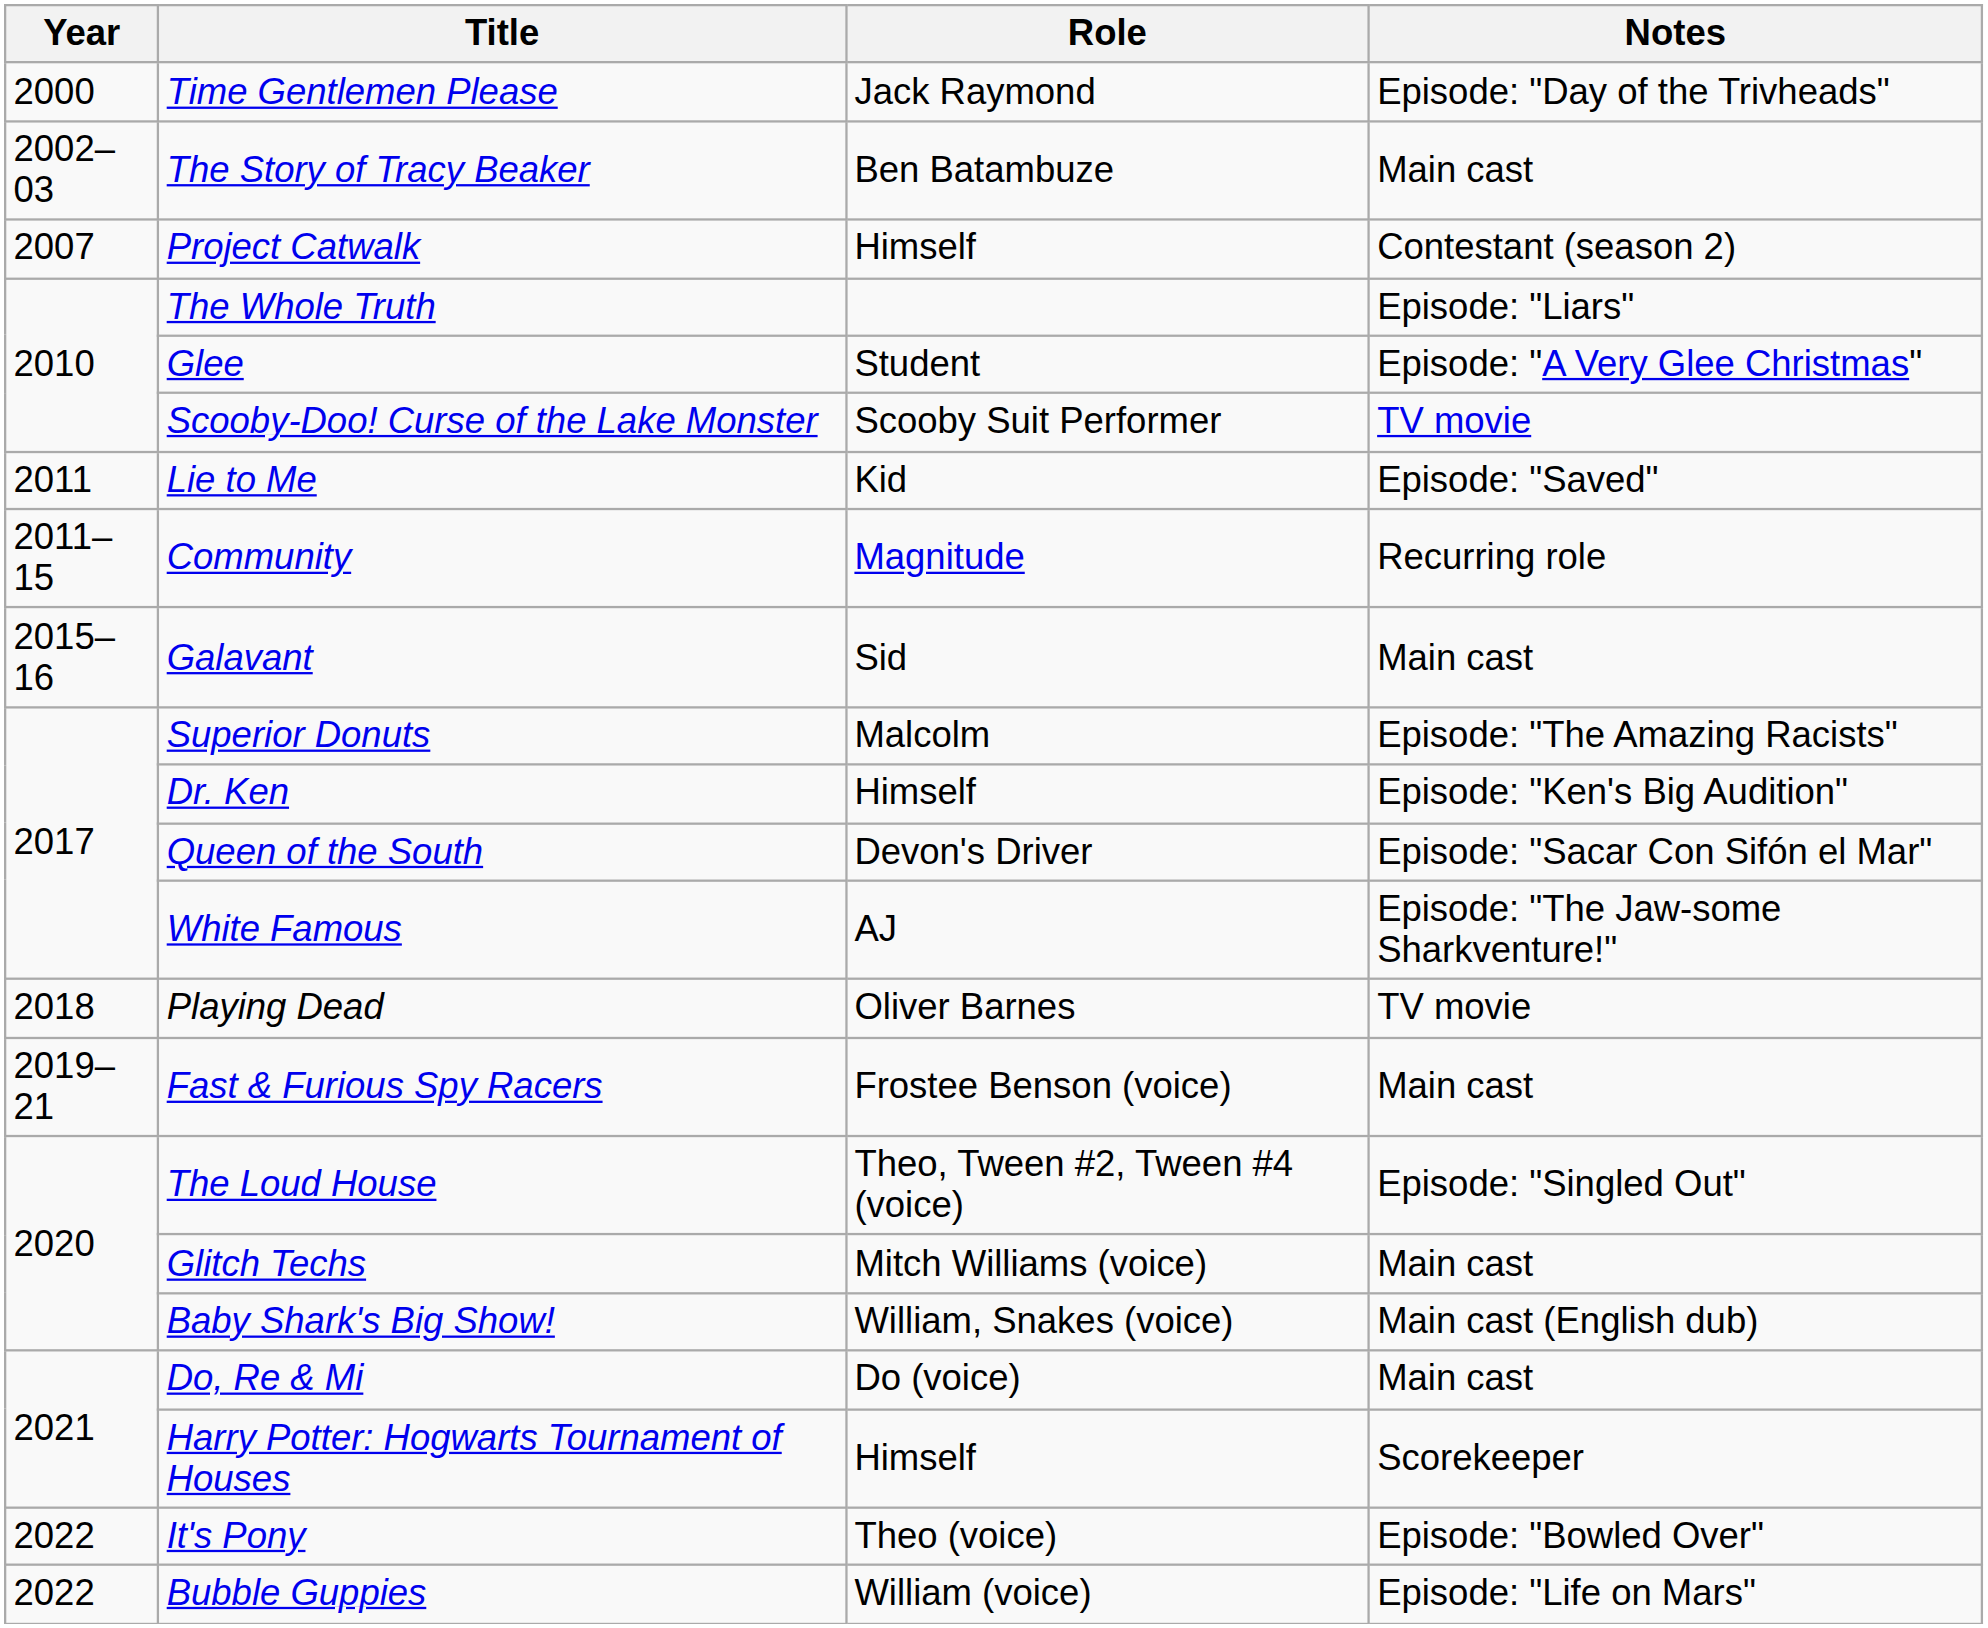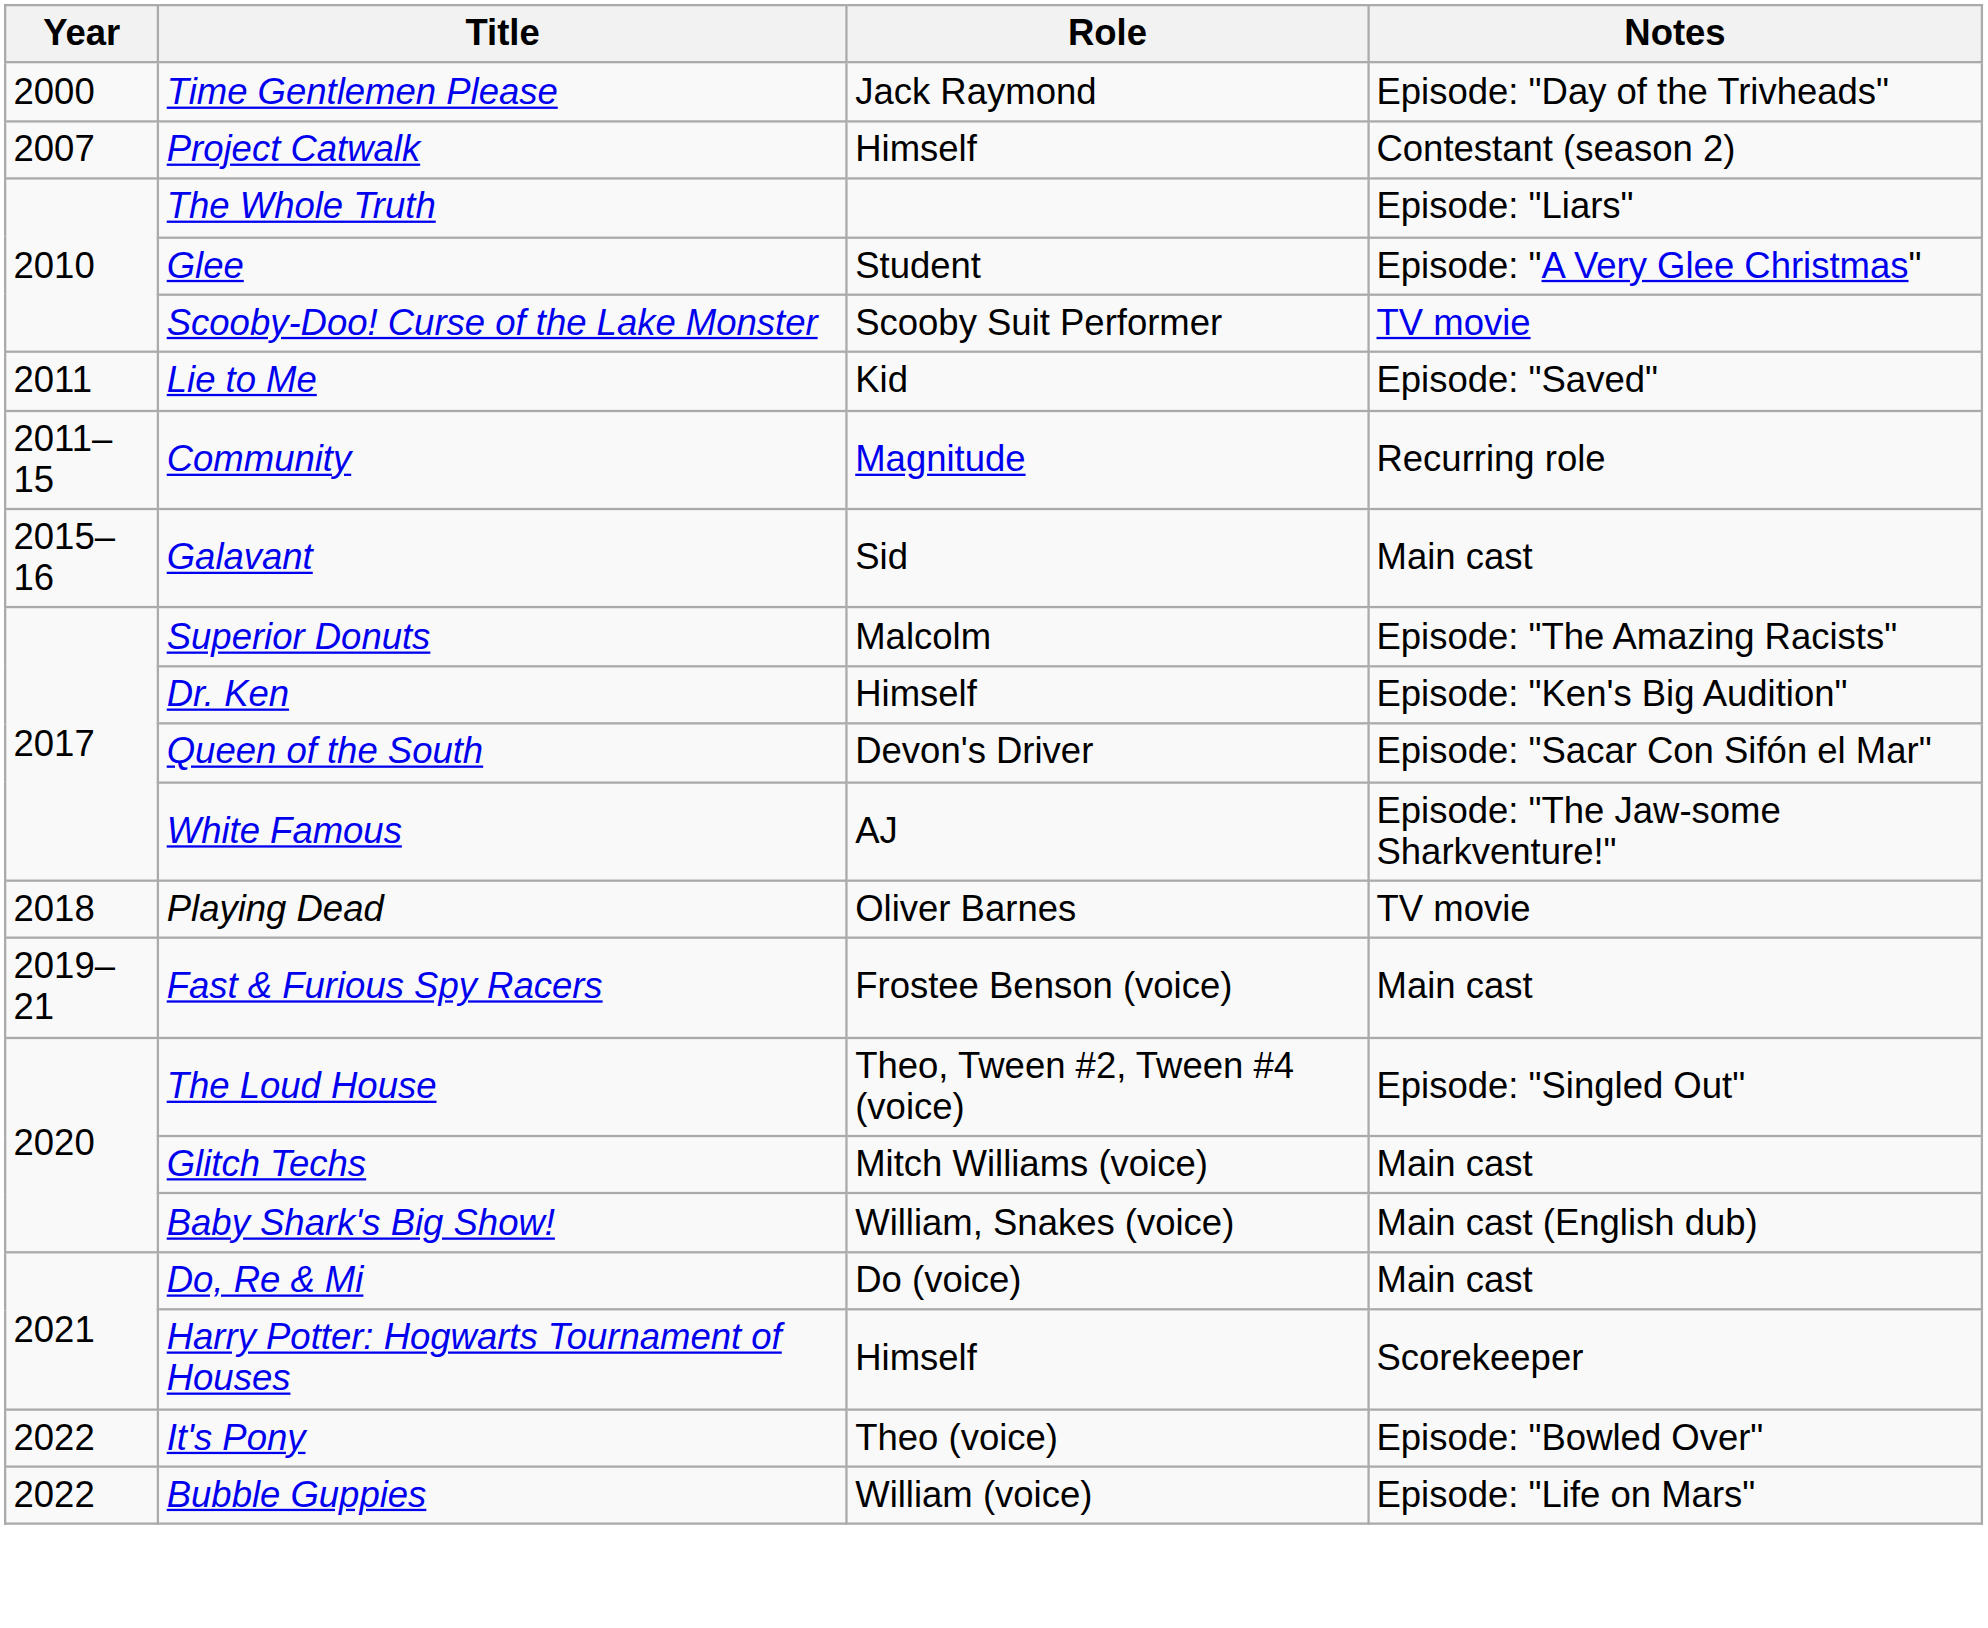- row: 2002–03 | The Story of Tracy Beaker | Ben Batambuze | Main cast
